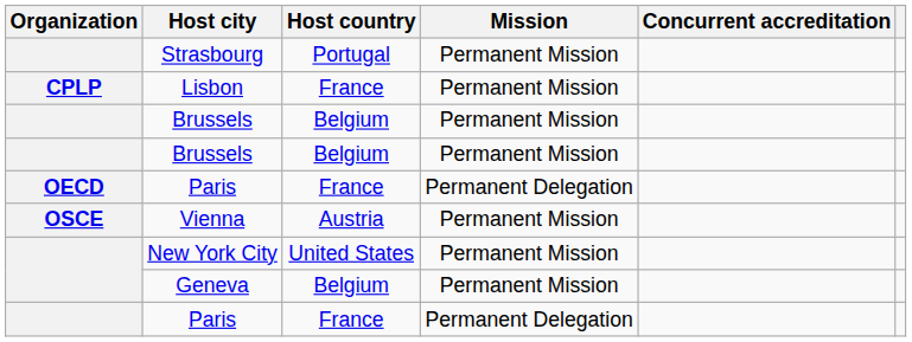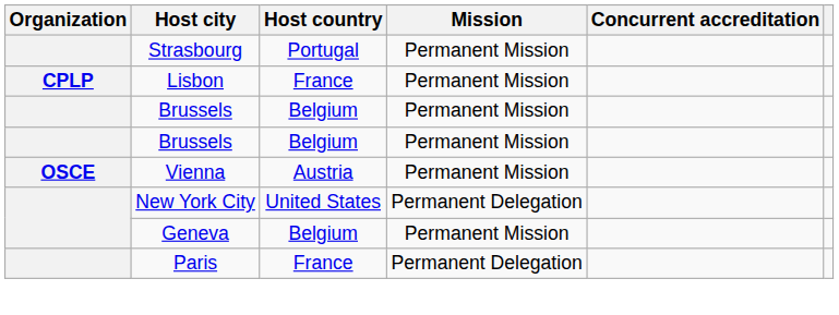- row: OECD | Paris | France | Permanent Delegation
New York City | Mission: Permanent Mission -> Permanent Delegation
